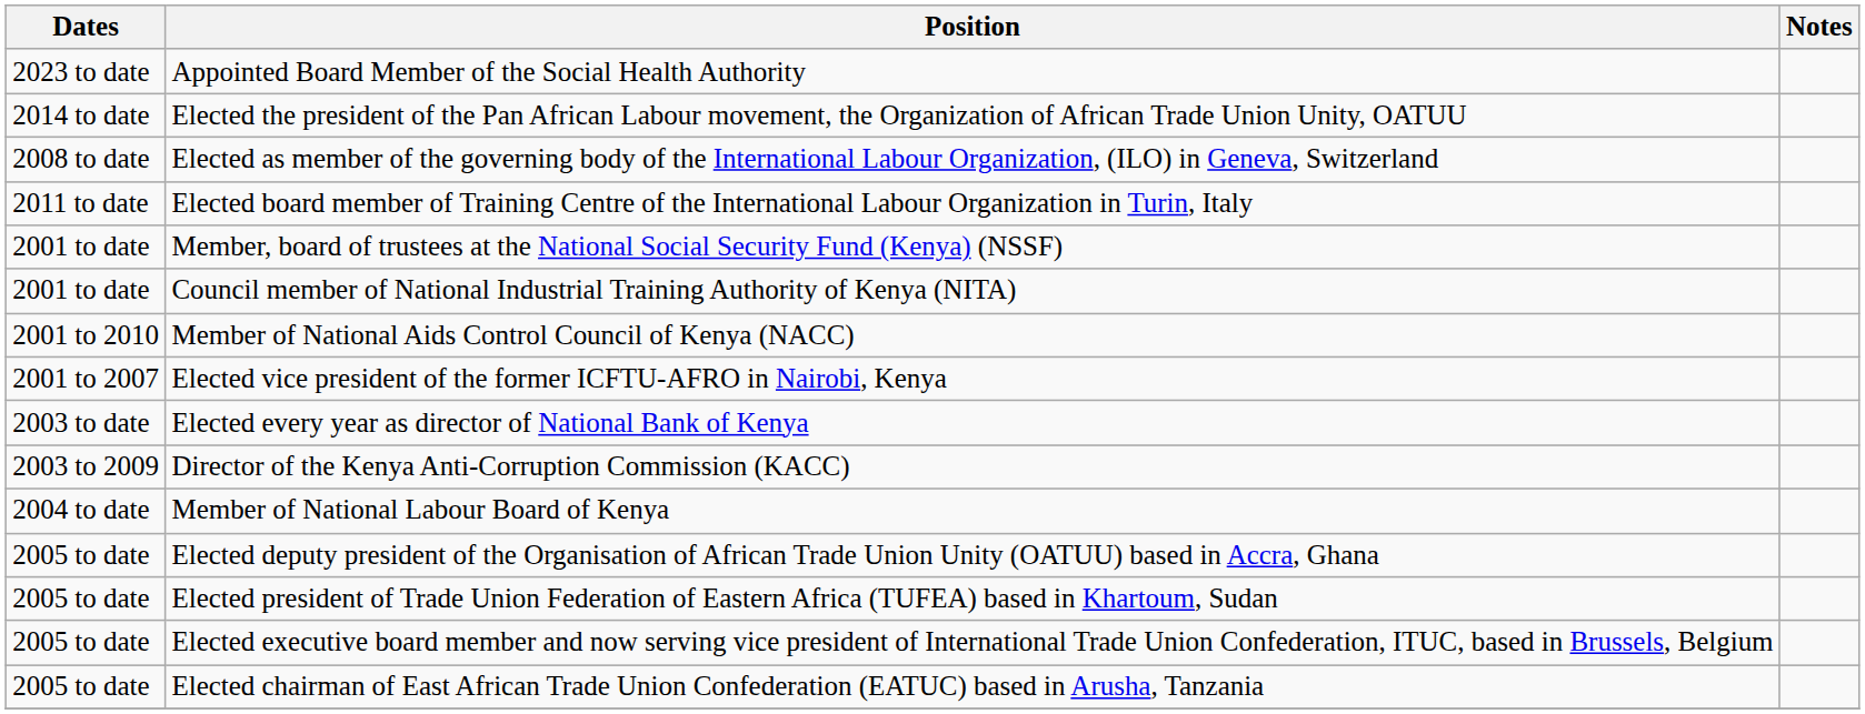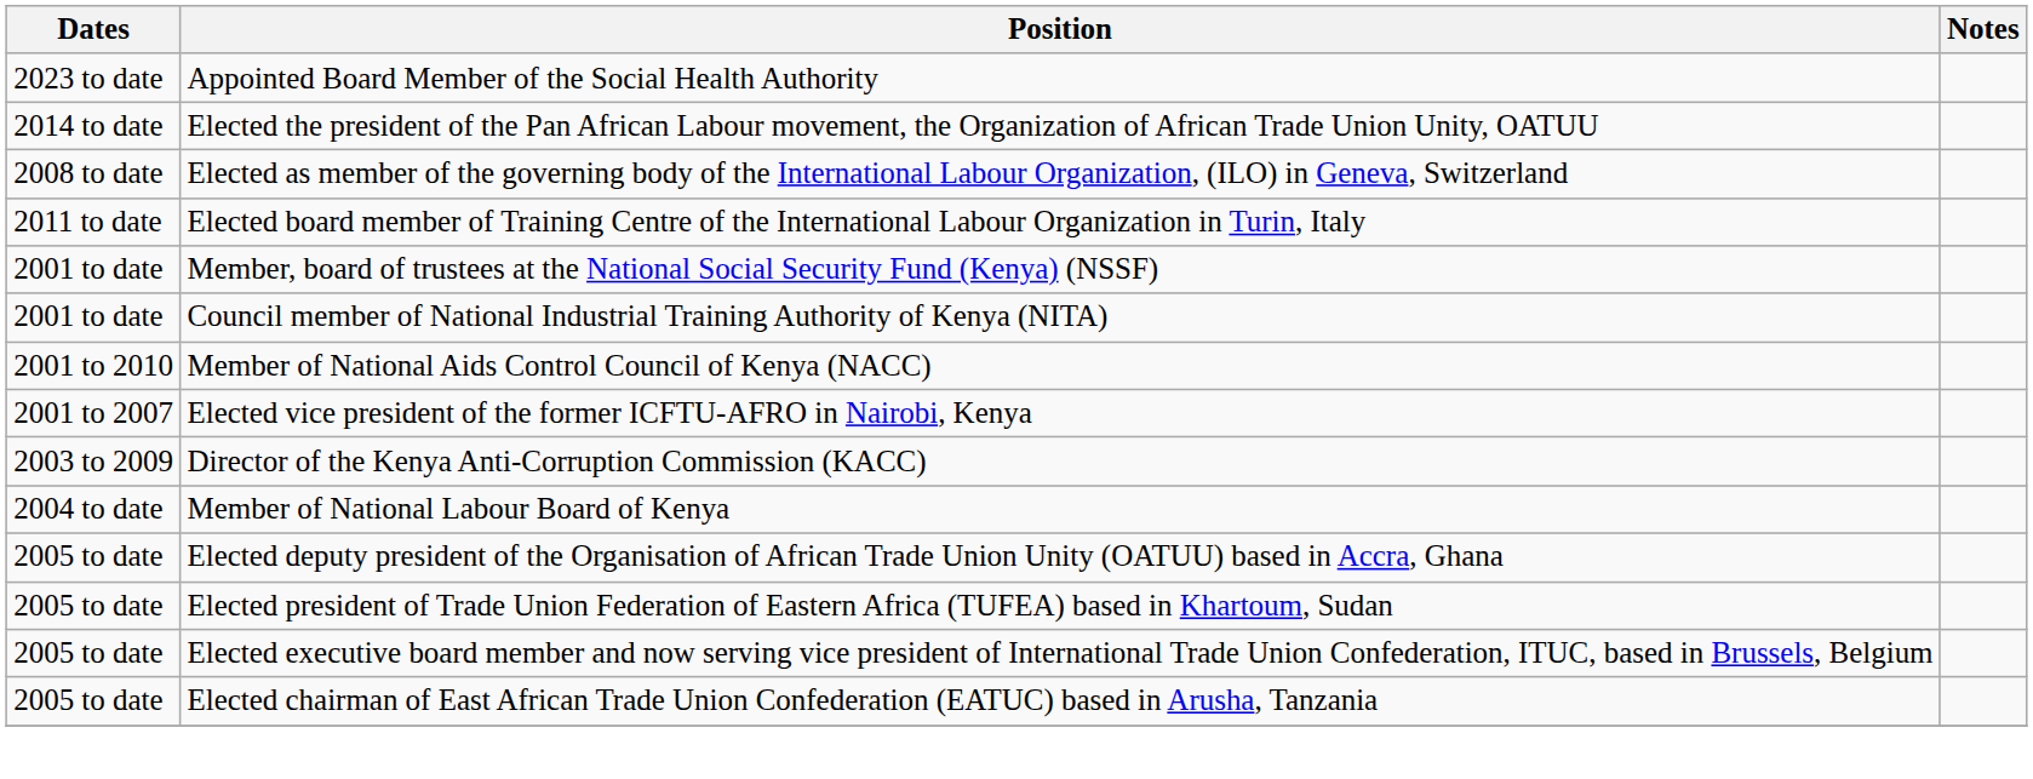- row: 2003 to date | Elected every year as director of National Bank of Kenya
